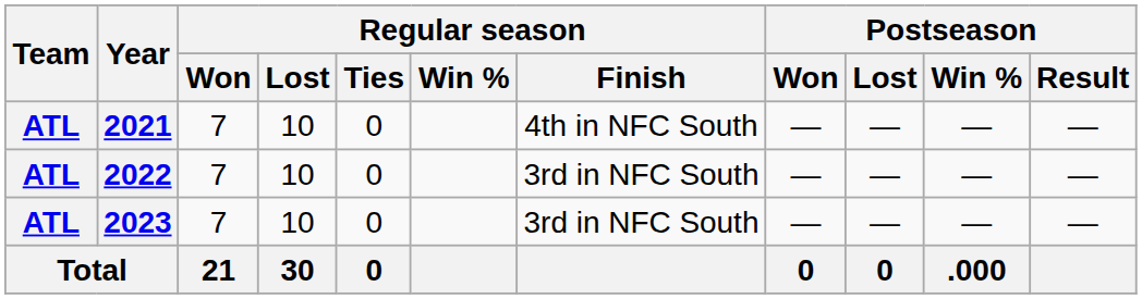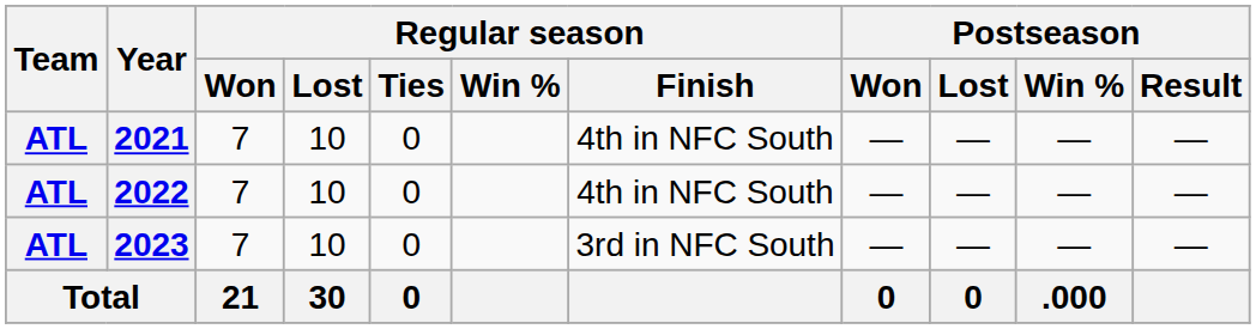2022 | Regular season / Finish: 3rd in NFC South -> 4th in NFC South
